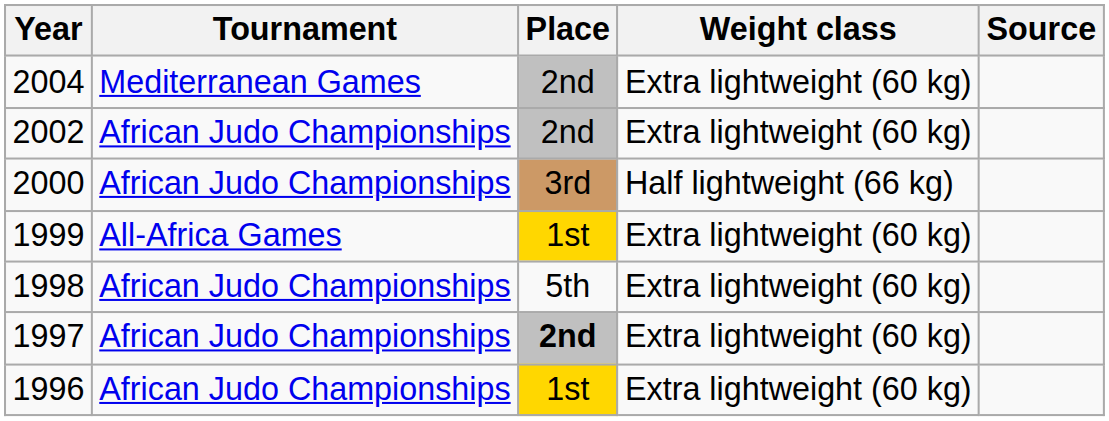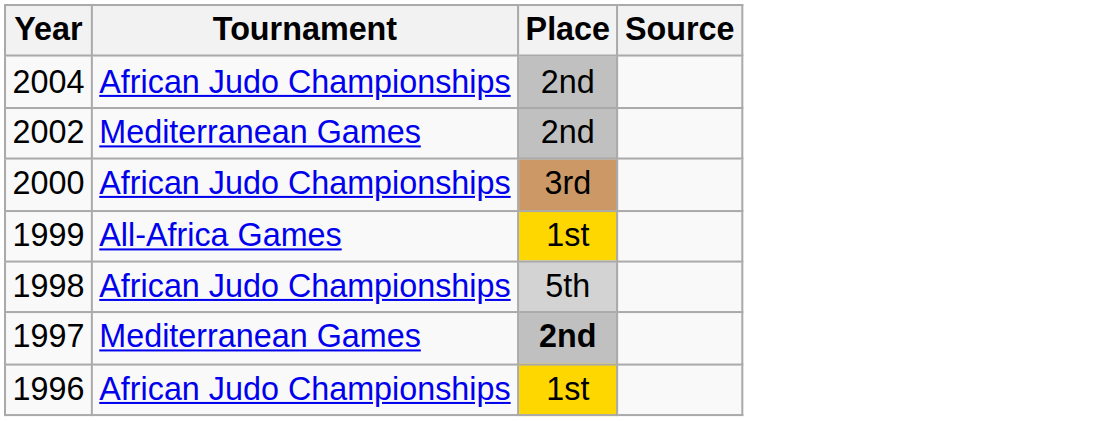- column: Weight class | Extra lightweight (60 kg) | Extra lightweight (60 kg) | Half lightweight (66 kg) | Extra lightweight (60 kg) | Extra lightweight (60 kg) | Extra lightweight (60 kg) | Extra lightweight (60 kg)
2004 | Tournament: Mediterranean Games -> African Judo Championships
2002 | Tournament: African Judo Championships -> Mediterranean Games
1998 | Place: no background -> lightgrey background
1997 | Tournament: African Judo Championships -> Mediterranean Games
